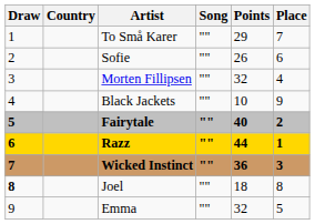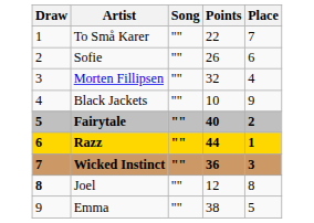- column: Country
To Små Karer | Points: 29 -> 22
Joel | Points: 18 -> 12
Emma | Points: 32 -> 38
